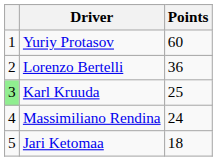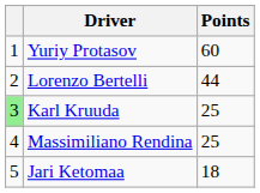Lorenzo Bertelli | Points: 36 -> 44
Massimiliano Rendina | Points: 24 -> 25
